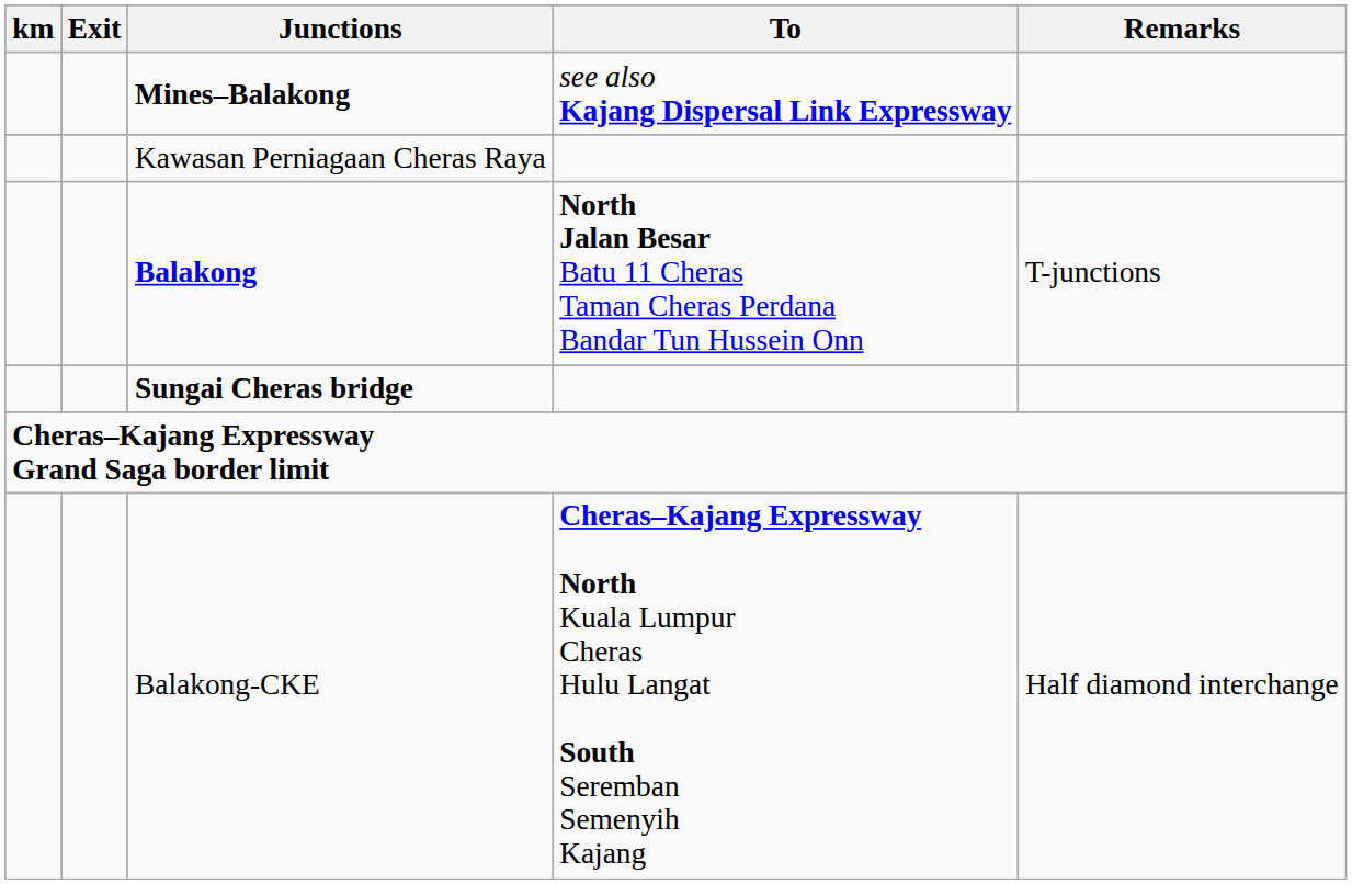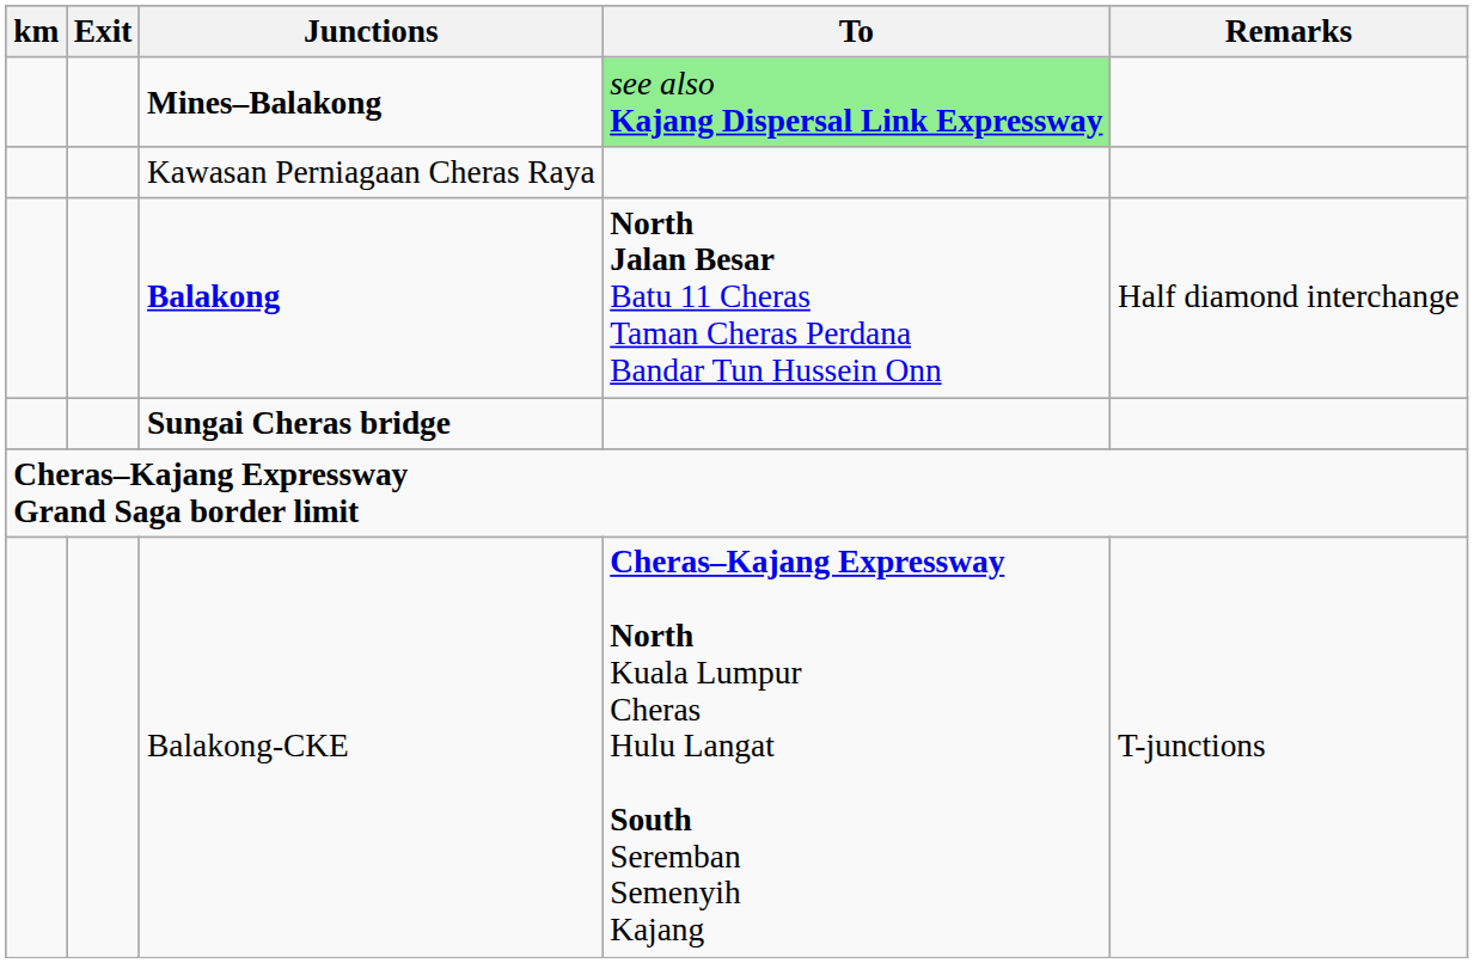Mines–Balakong | To: no background -> lightgreen background
Balakong | Remarks: T-junctions -> Half diamond interchange
Balakong-CKE | Remarks: Half diamond interchange -> T-junctions
